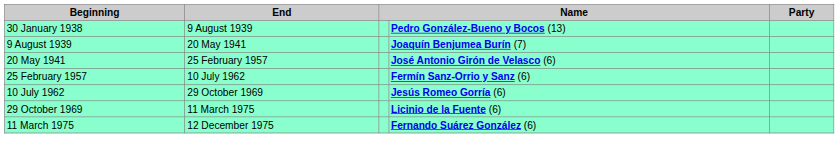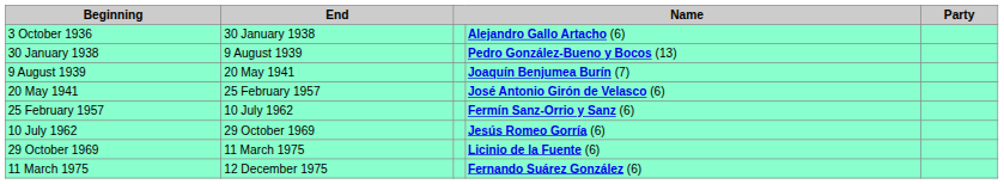+ row: 3 October 1936 | 30 January 1938 | Alejandro Gallo Artacho (6)
